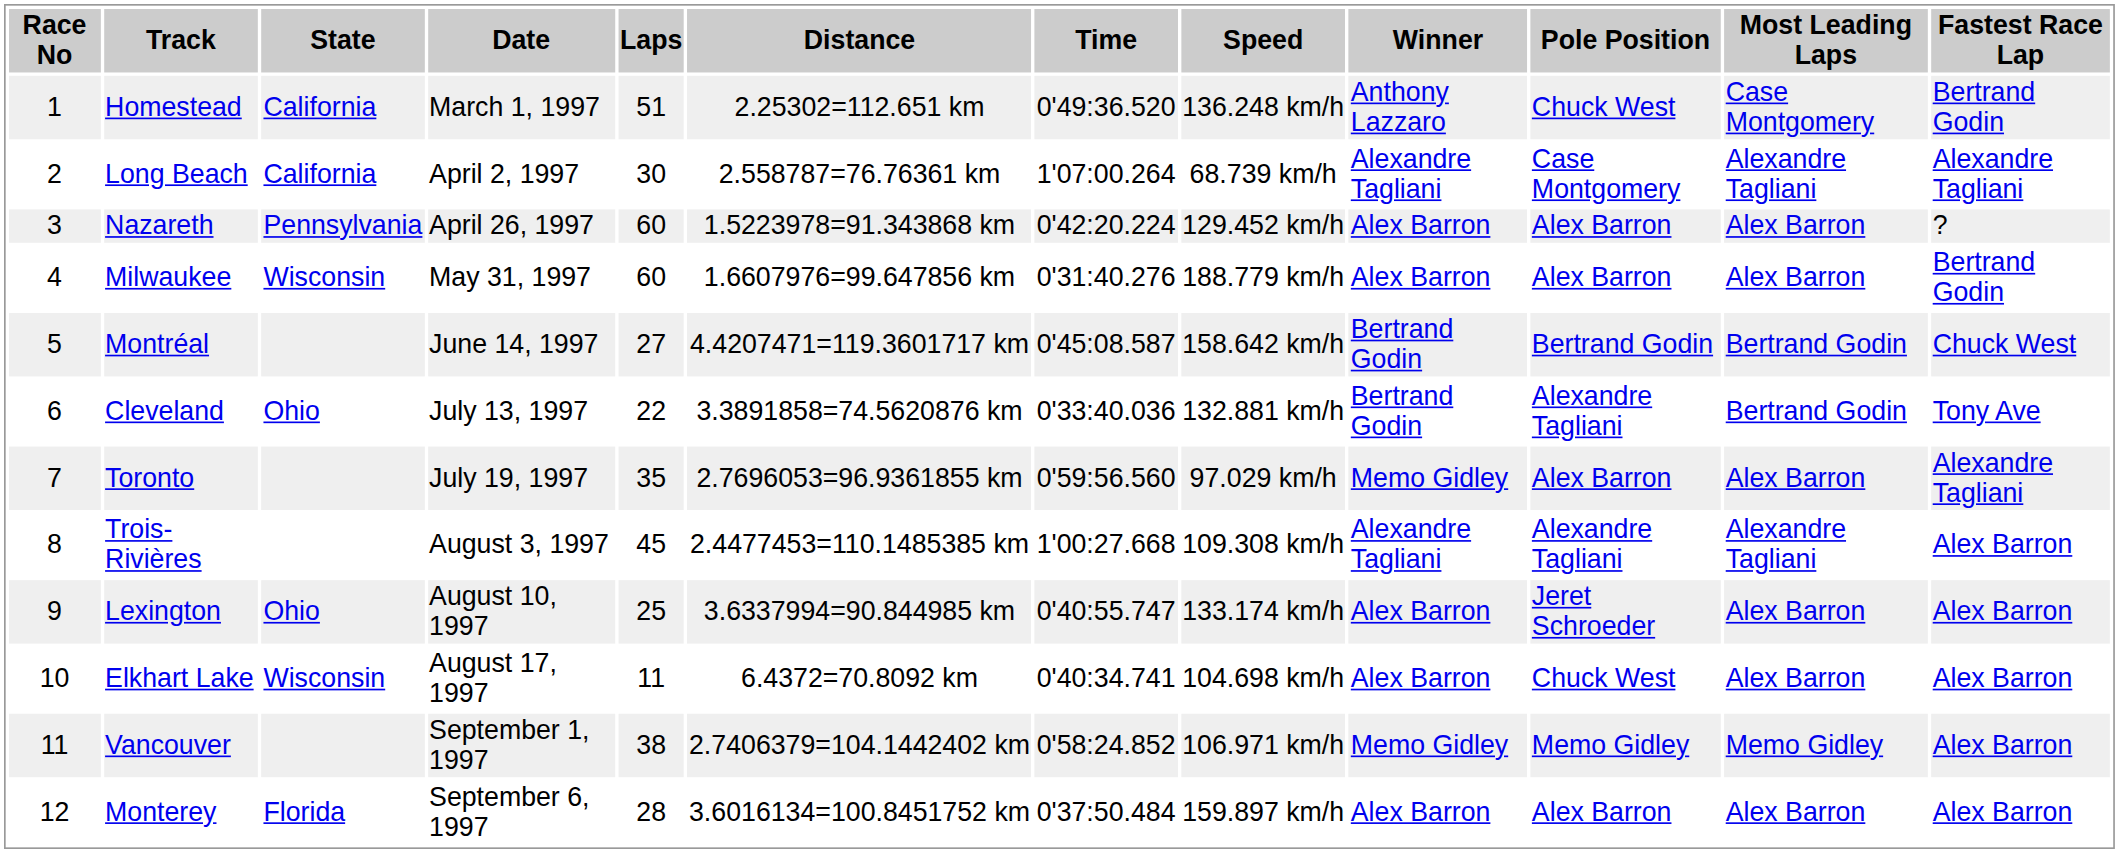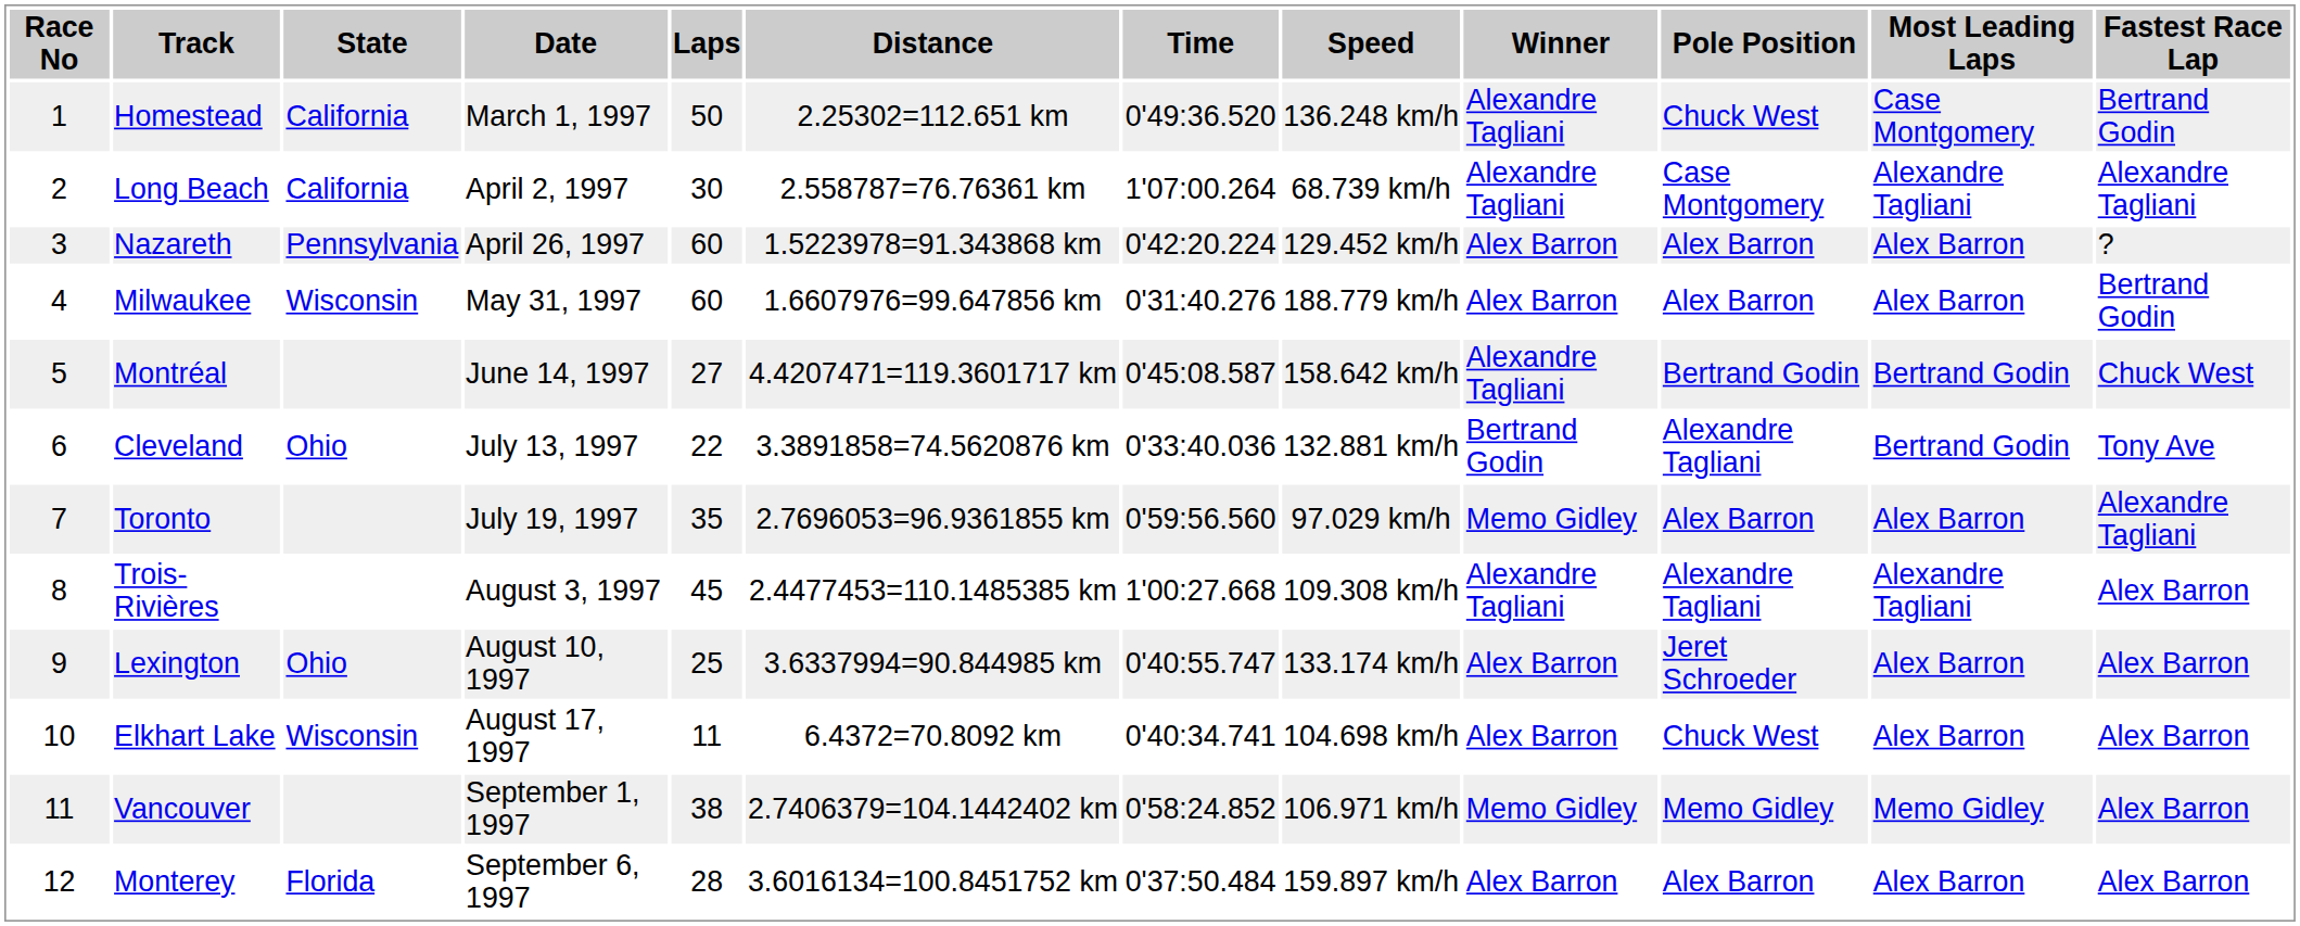Homestead | Laps: 51 -> 50
Homestead | Winner: Anthony Lazzaro -> Alexandre Tagliani
Montréal | Winner: Bertrand Godin -> Alexandre Tagliani
